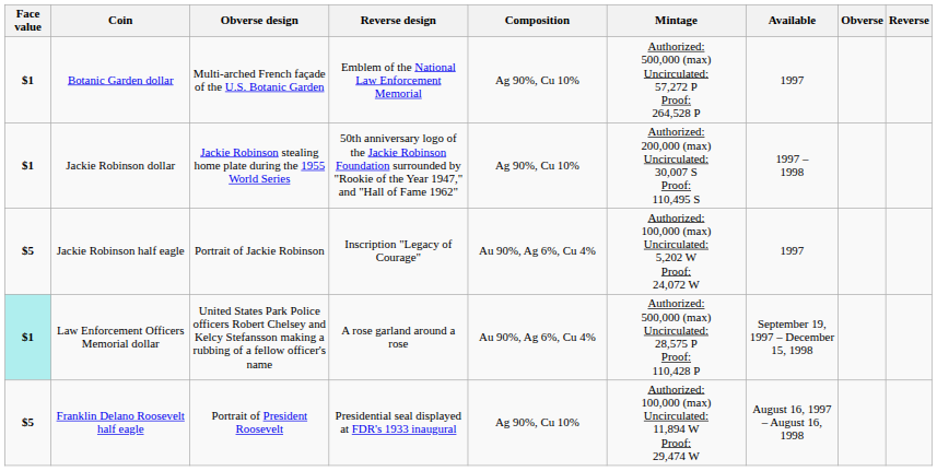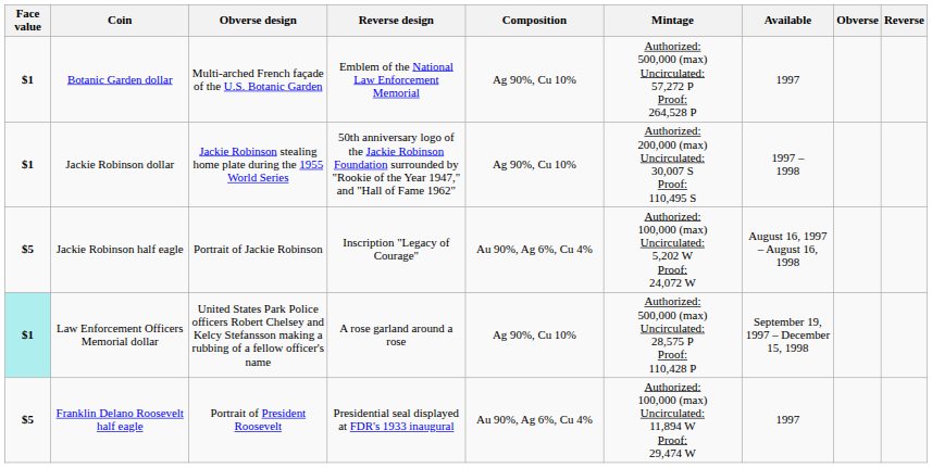Jackie Robinson half eagle | Available: 1997 -> August 16, 1997 – August 16, 1998
Law Enforcement Officers Memorial dollar | Composition: Au 90%, Ag 6%, Cu 4% -> Ag 90%, Cu 10%
Franklin Delano Roosevelt half eagle | Composition: Ag 90%, Cu 10% -> Au 90%, Ag 6%, Cu 4%
Franklin Delano Roosevelt half eagle | Available: August 16, 1997 – August 16, 1998 -> 1997
